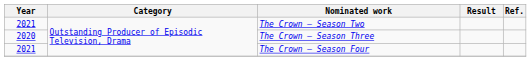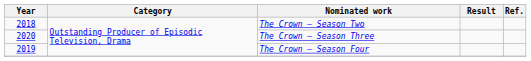The Crown – Season Two | Year: 2021 -> 2018
The Crown – Season Four | Year: 2021 -> 2019
